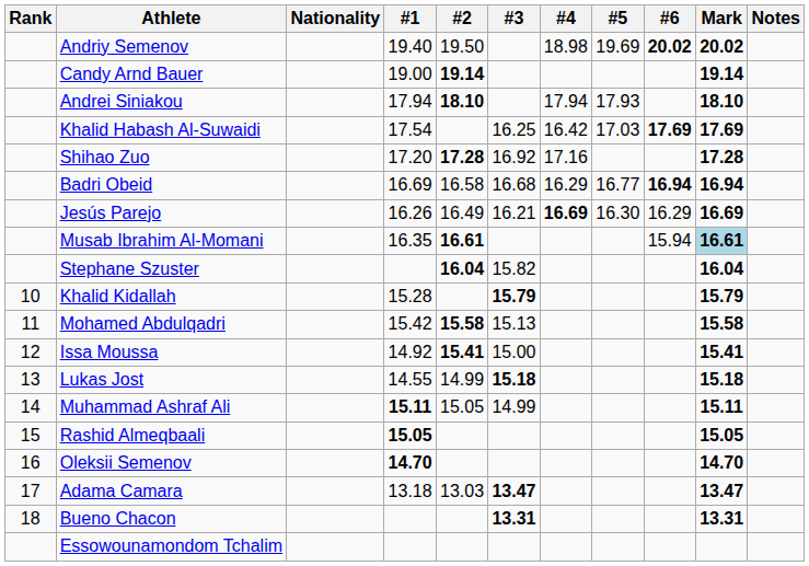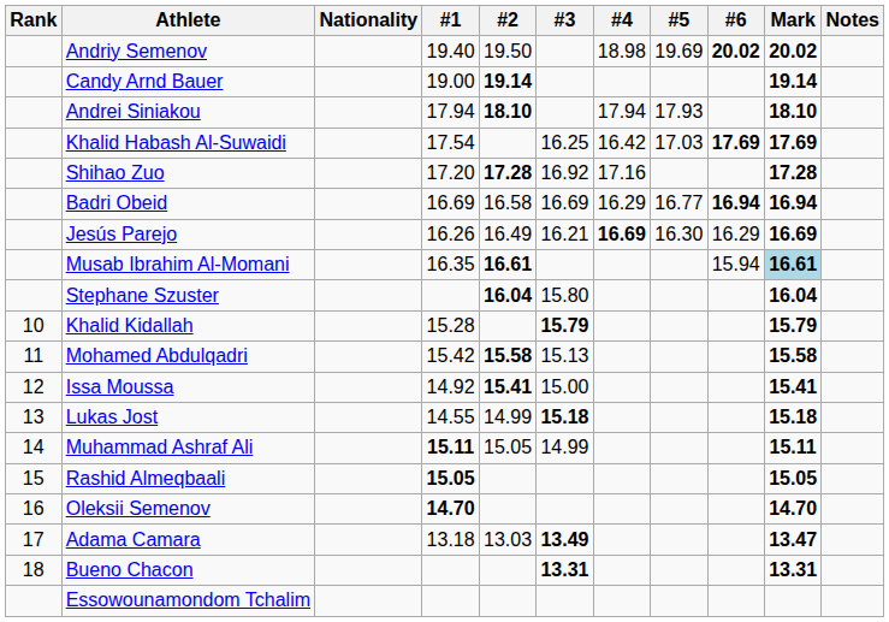Badri Obeid | #3: 16.68 -> 16.69
Stephane Szuster | #3: 15.82 -> 15.80
Adama Camara | #3: 13.47 -> 13.49
